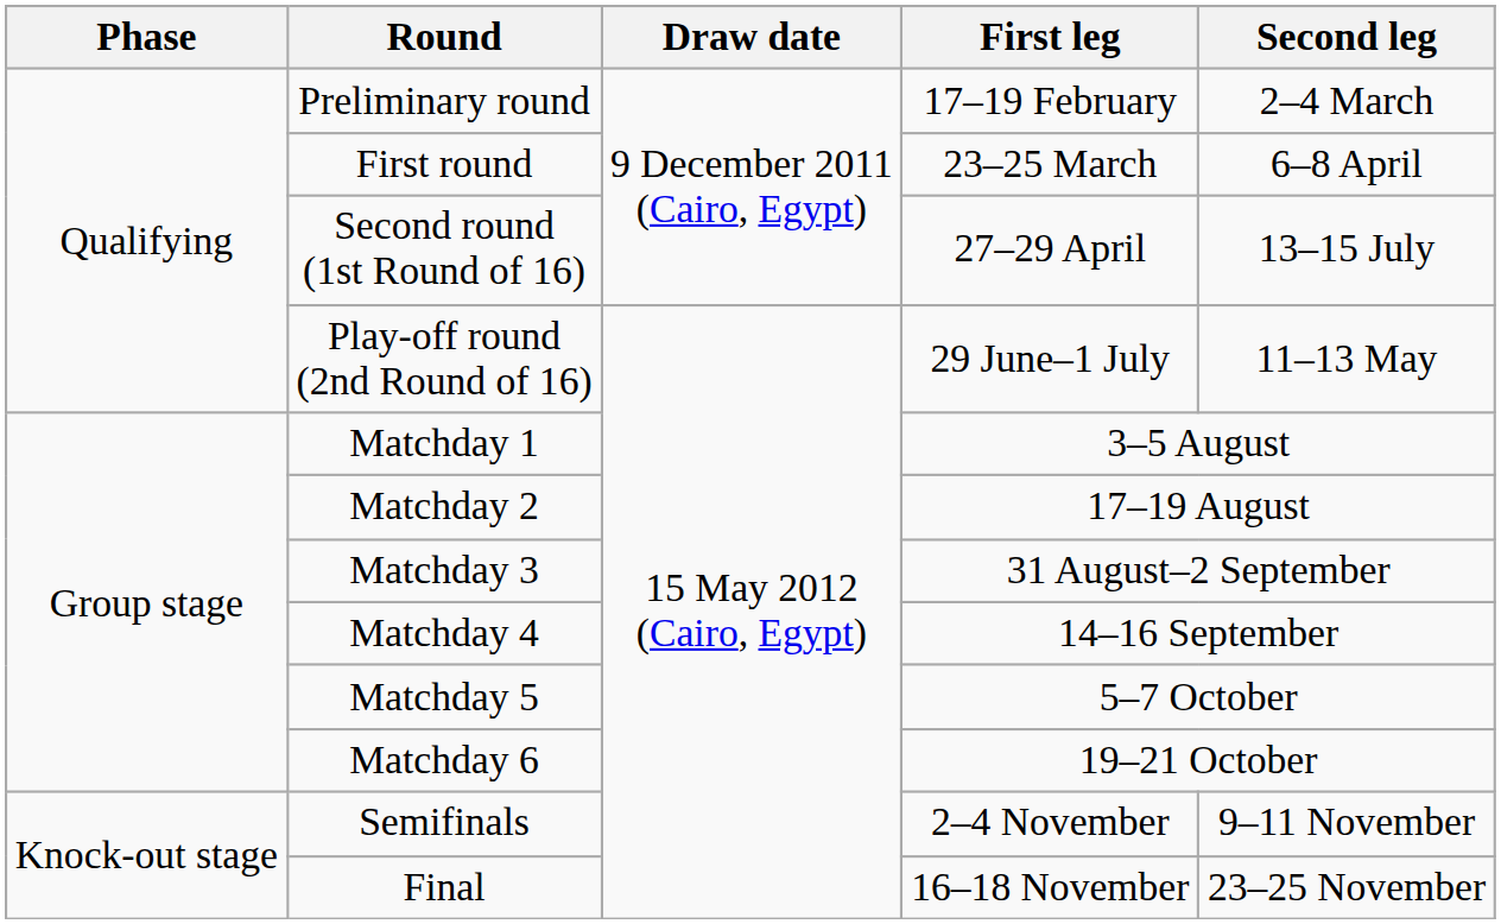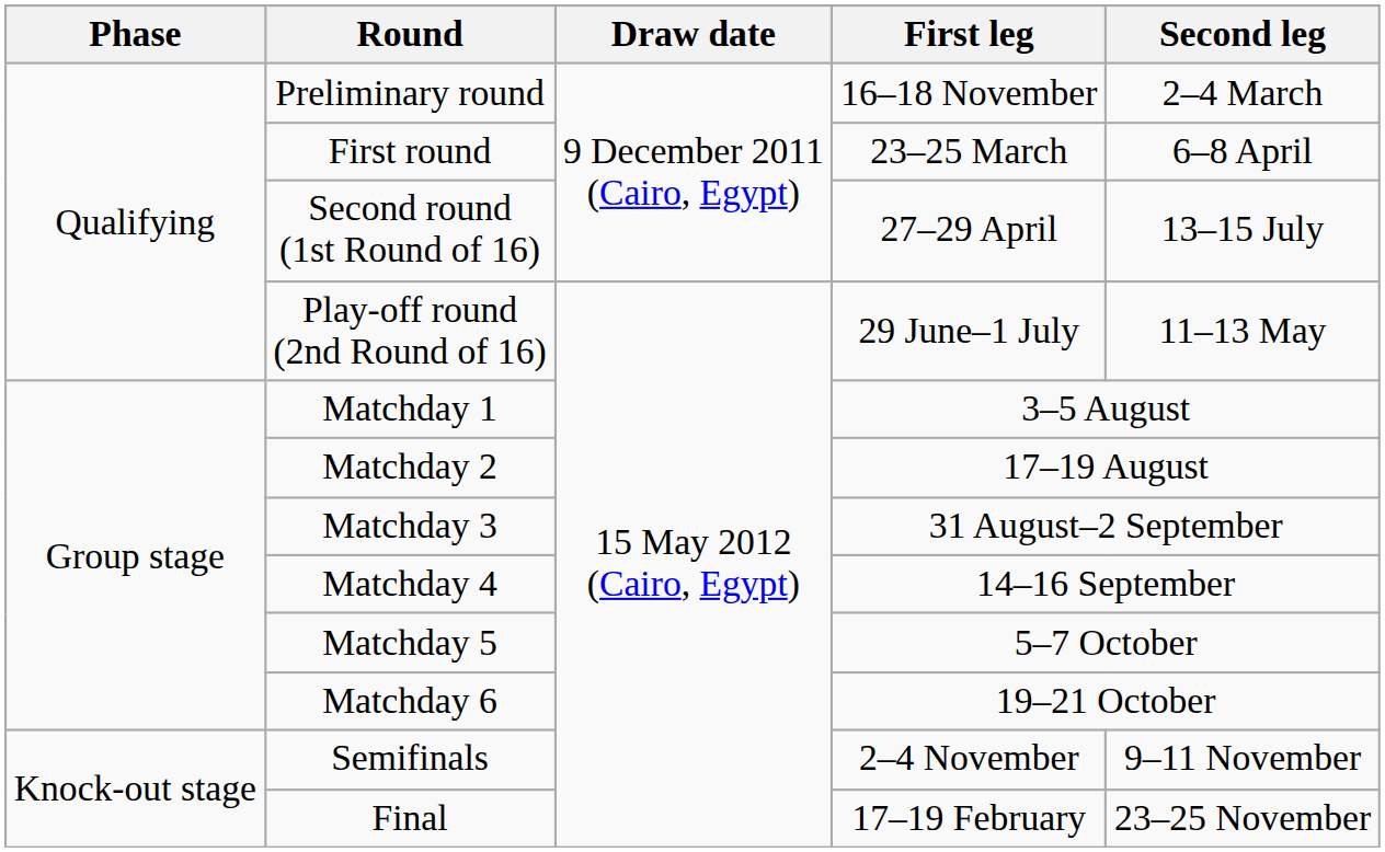Preliminary round | First leg: 17–19 February -> 16–18 November
Final | First leg: 16–18 November -> 17–19 February
